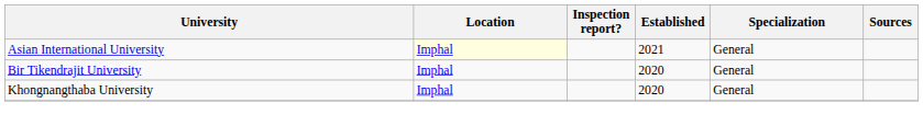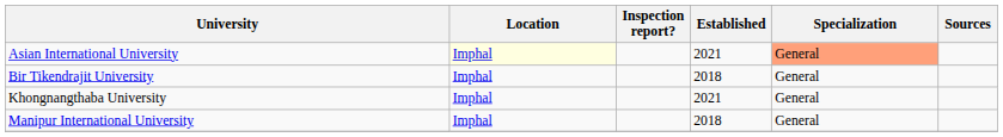Asian International University | Specialization: no background -> lightsalmon background
Bir Tikendrajit University | Established: 2020 -> 2018
Khongnangthaba University | Established: 2020 -> 2021
+ row: Manipur International University | Imphal | 2018 | General
